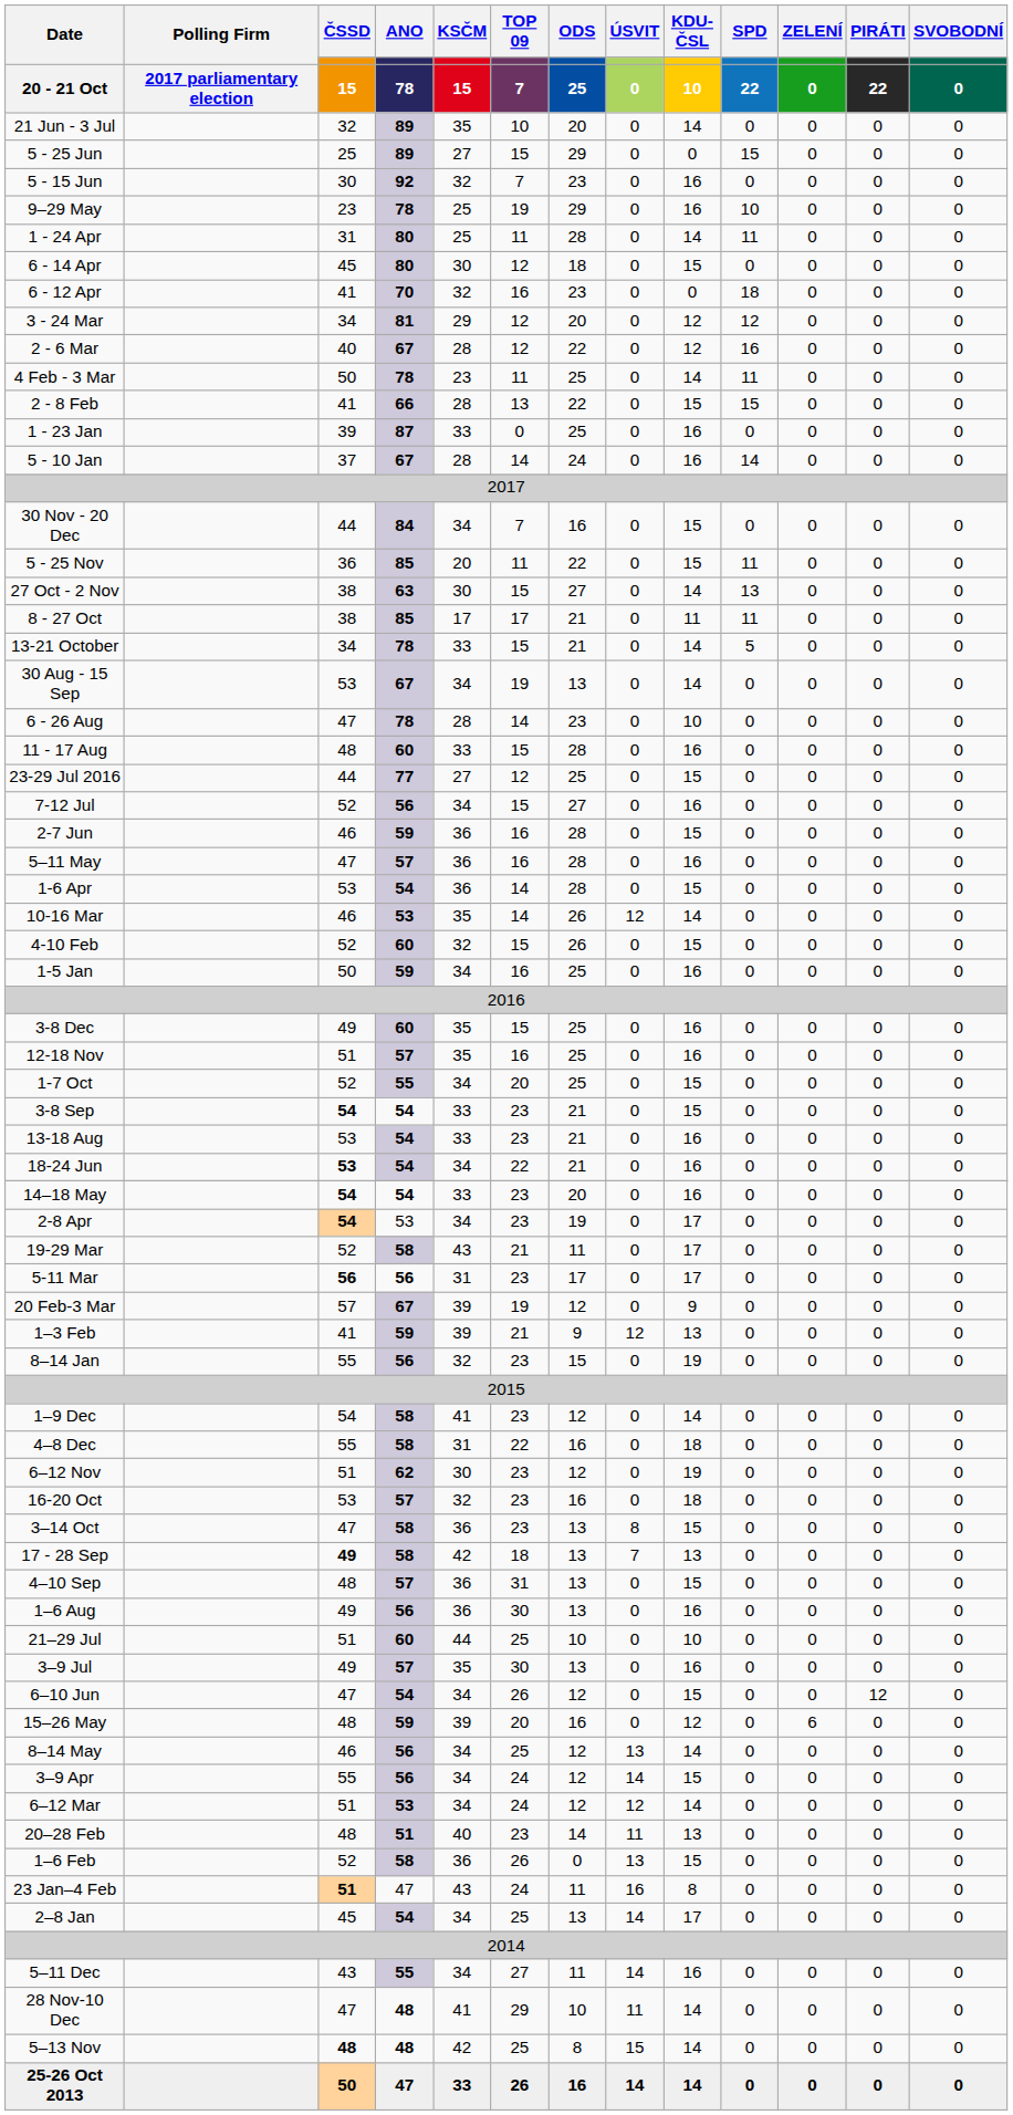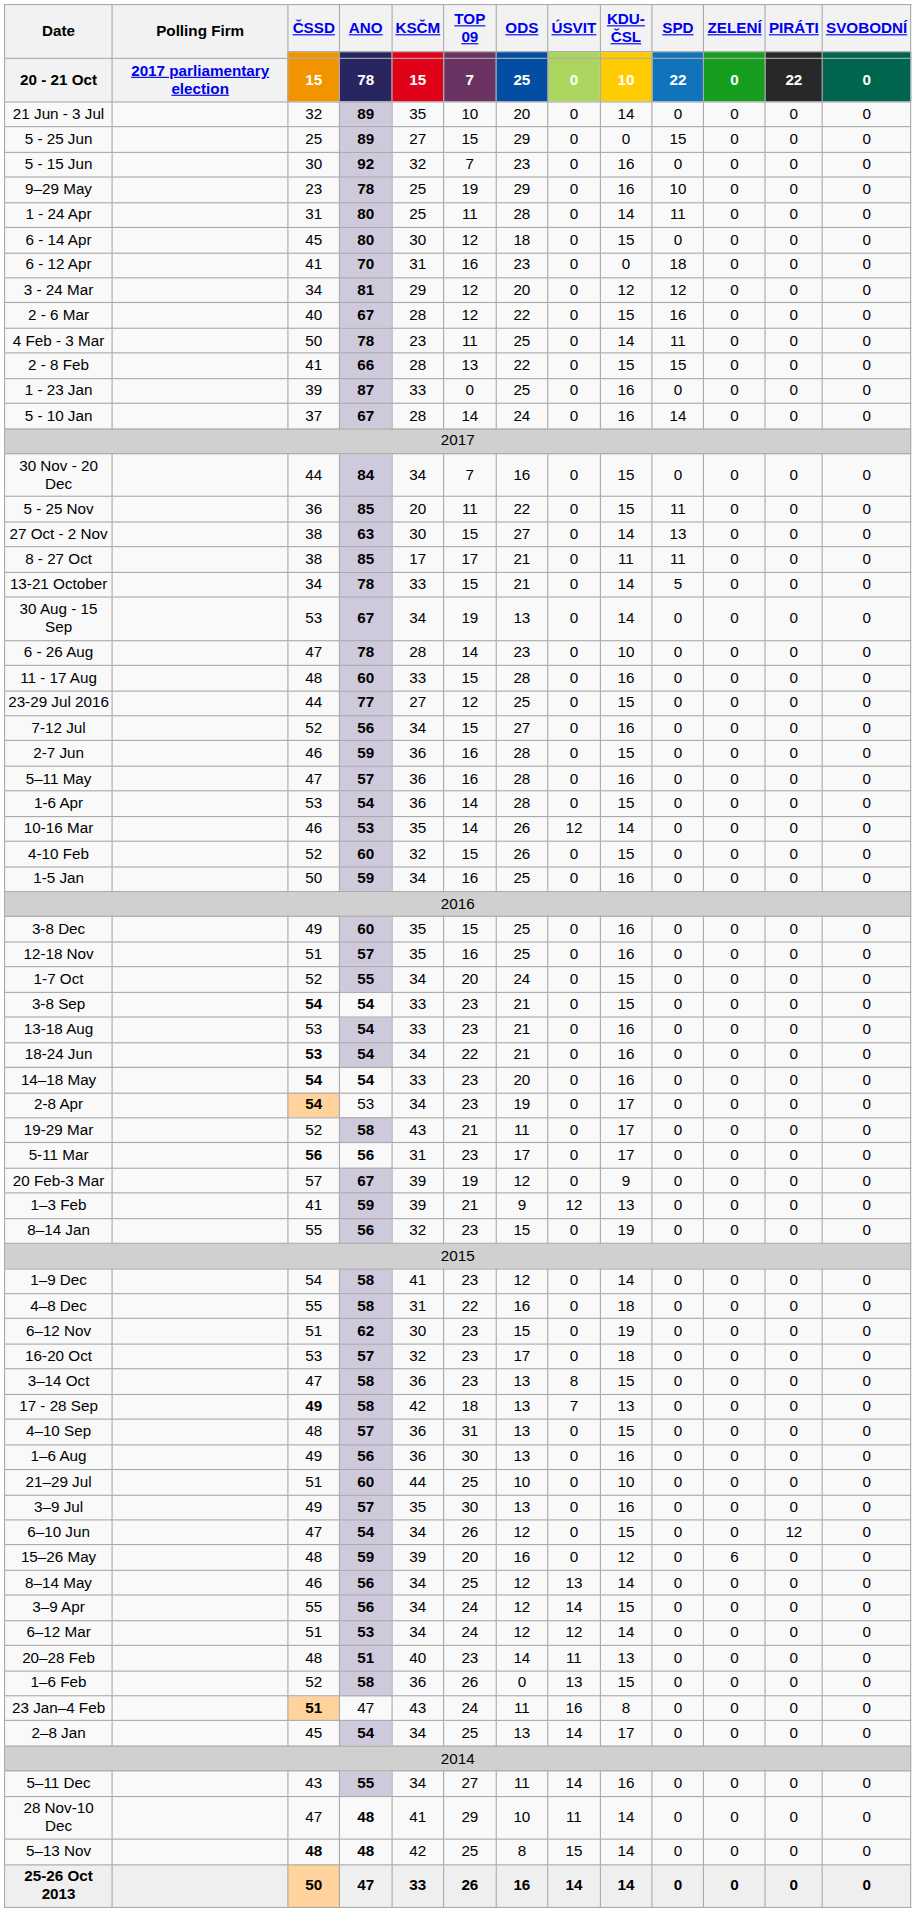6 - 12 Apr | KSČM / 15: 32 -> 31
2 - 6 Mar | KDU-ČSL / 10: 12 -> 15
1-7 Oct | ODS / 25: 25 -> 24
6–12 Nov | ODS / 25: 12 -> 15
16-20 Oct | ODS / 25: 16 -> 17
